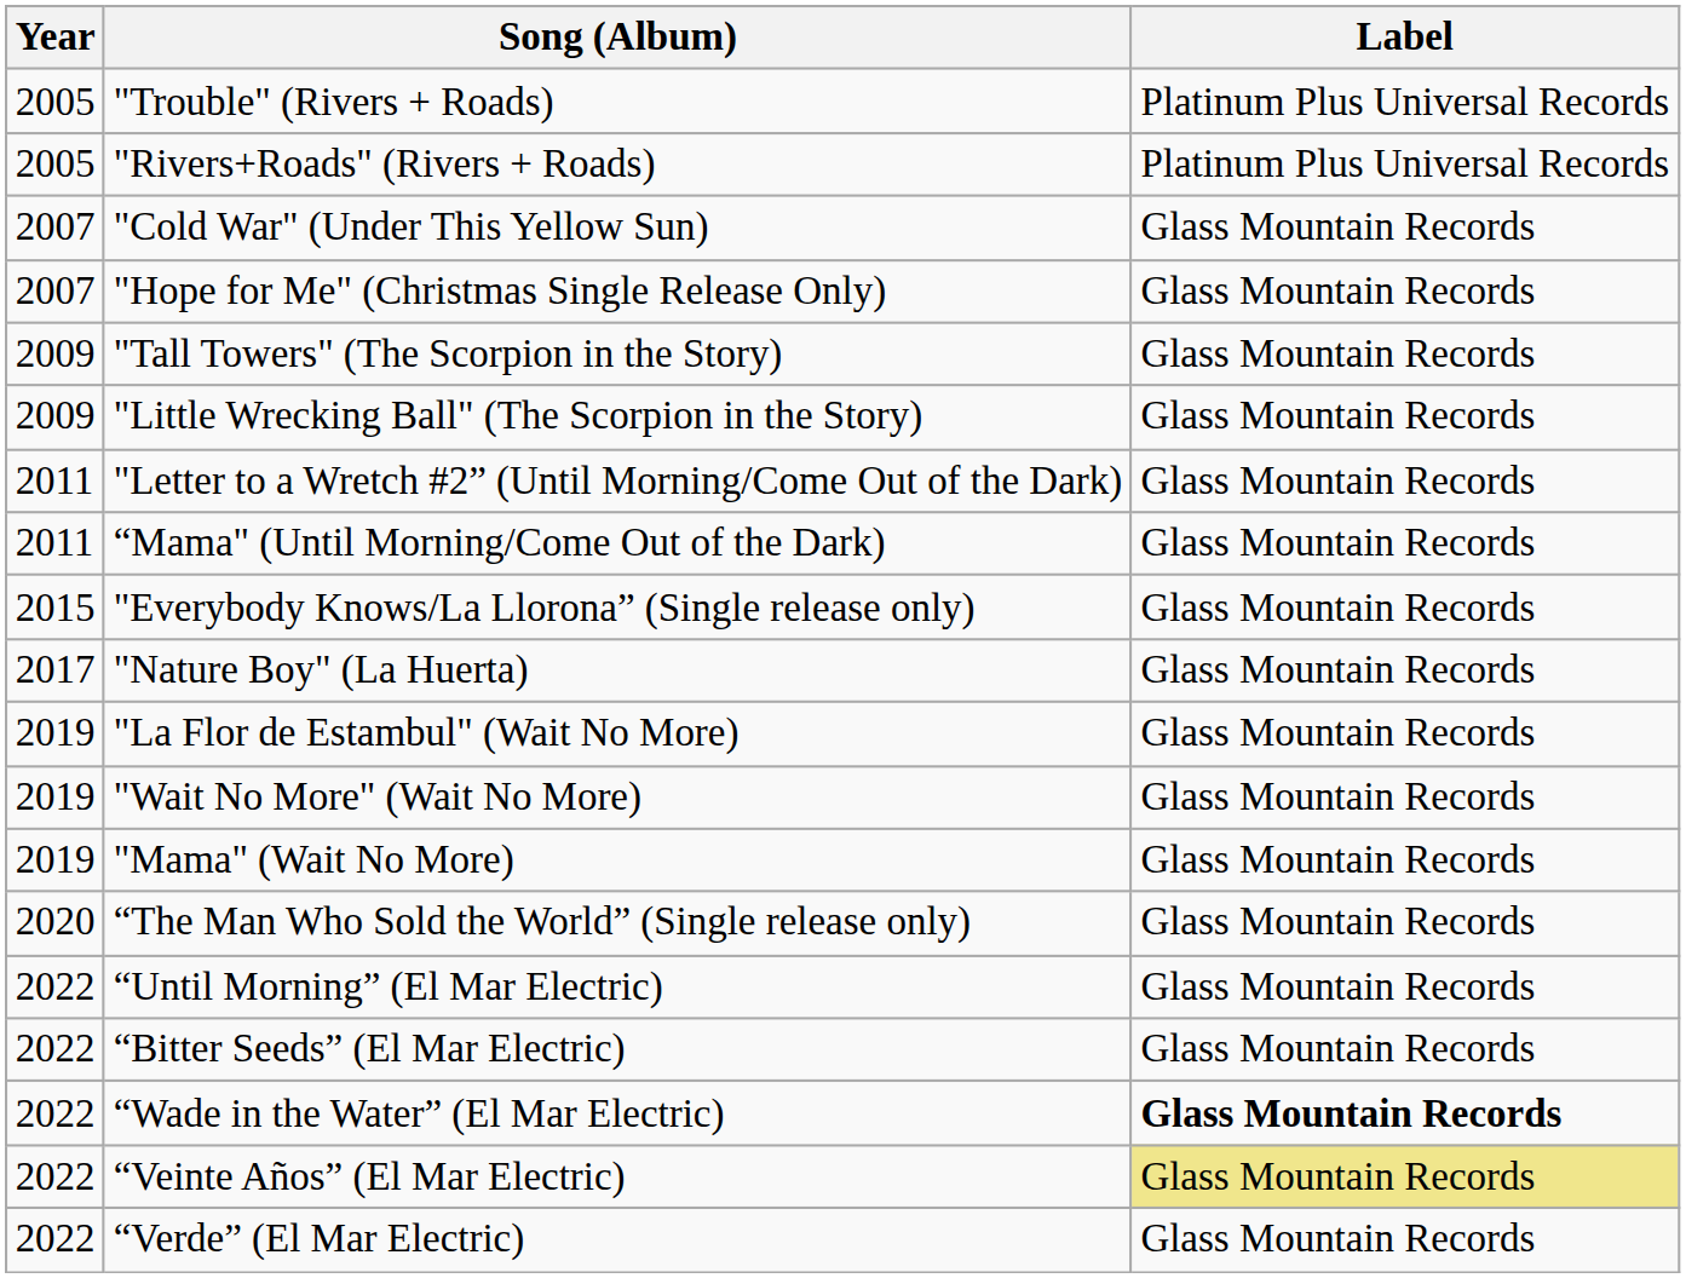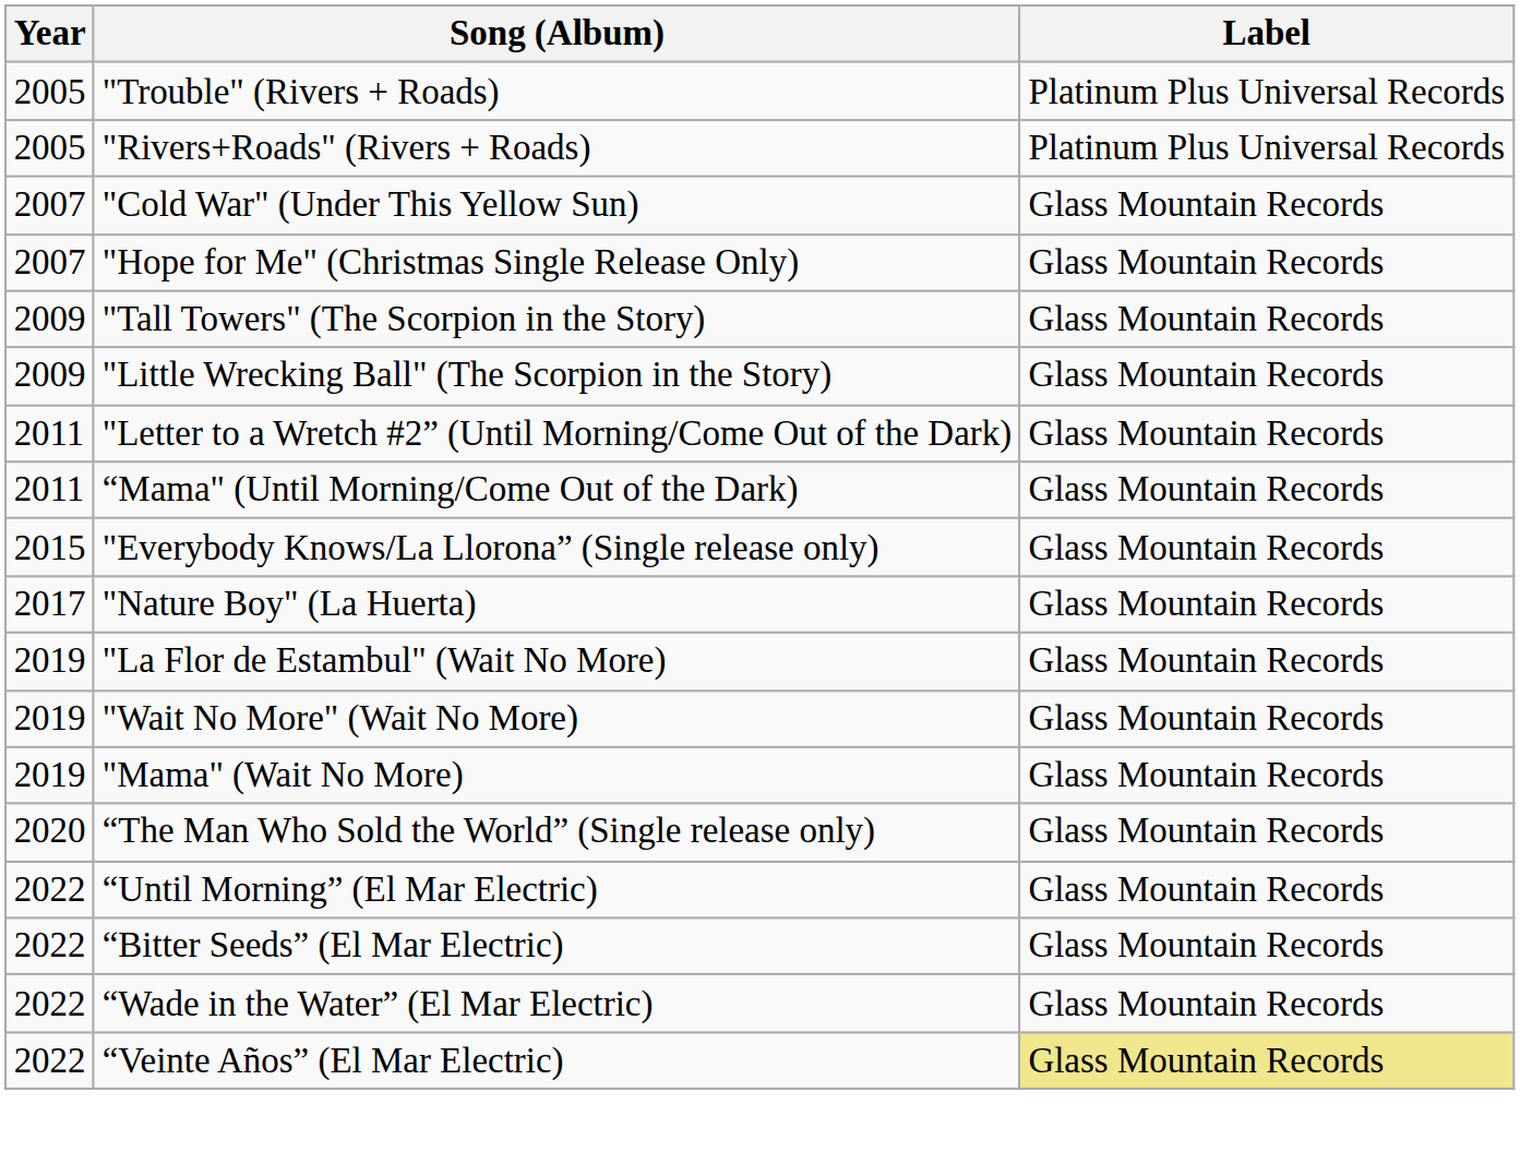“Wade in the Water” (El Mar Electric) | Label: bold -> normal
- row: 2022 | “Verde” (El Mar Electric) | Glass Mountain Records
